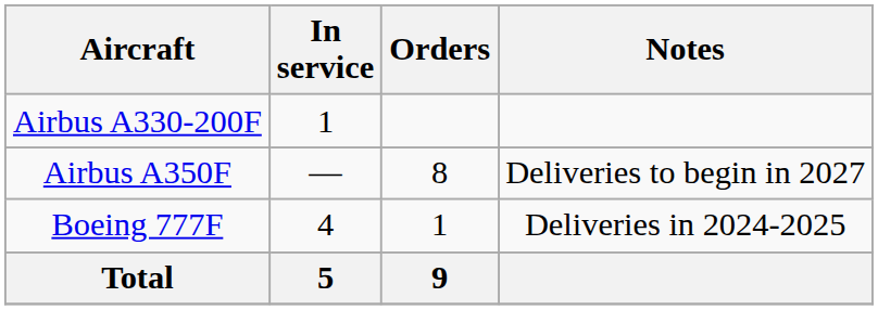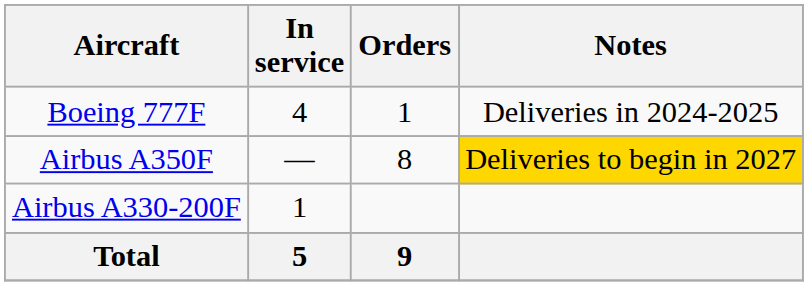rows swapped: Airbus A330-200F <-> Boeing 777F
Airbus A350F | Notes: no background -> gold background
